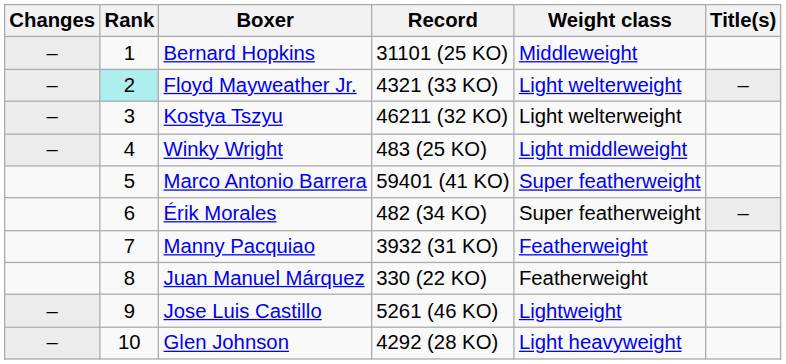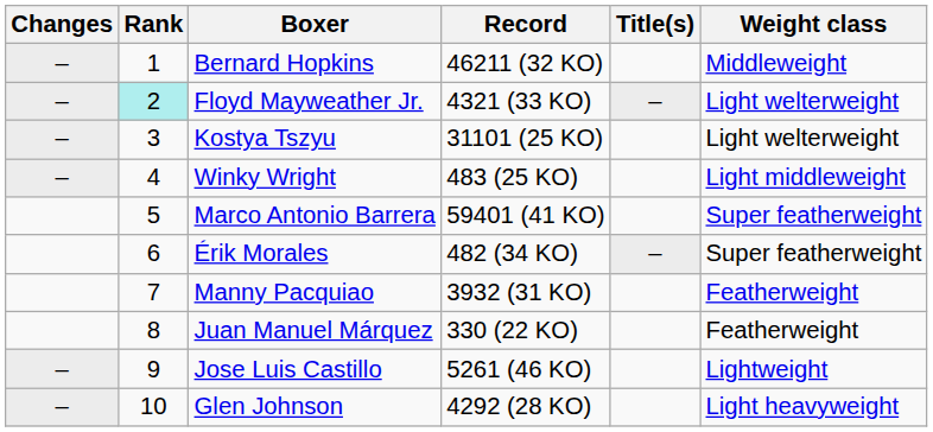columns swapped: Weight class <-> Title(s)
Bernard Hopkins | Record: 31101 (25 KO) -> 46211 (32 KO)
Kostya Tszyu | Record: 46211 (32 KO) -> 31101 (25 KO)
